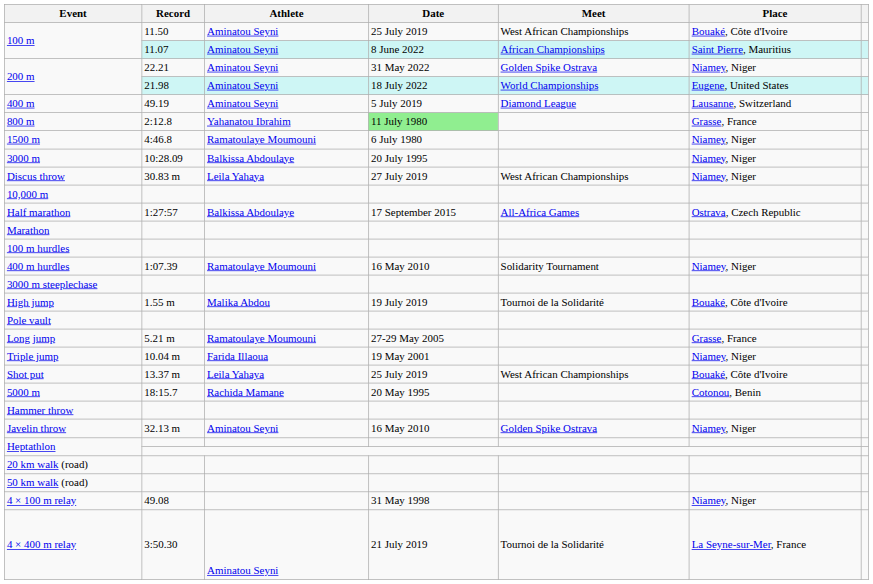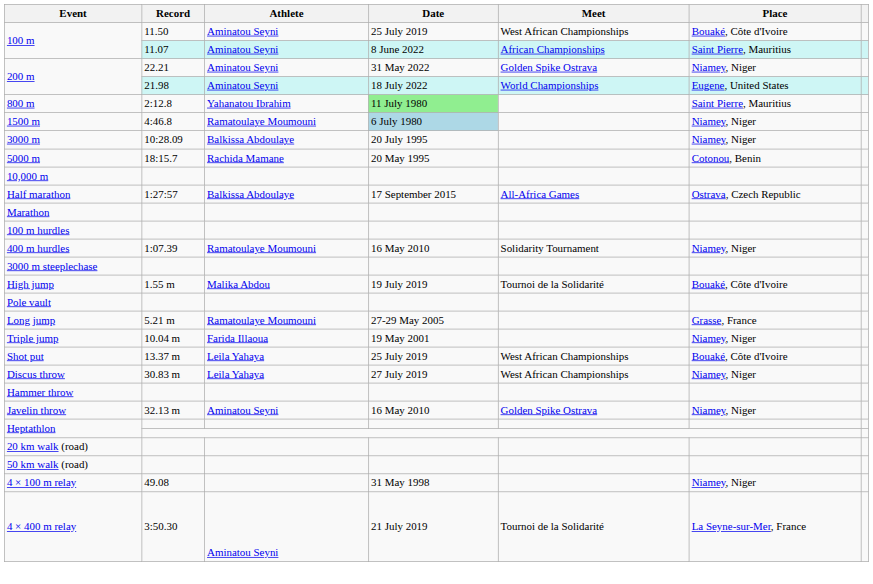- row: 400 m | 49.19 | Aminatou Seyni | 5 July 2019 | Diamond League | Lausanne, Switzerland
800 m | Place: Grasse, France -> Saint Pierre, Mauritius
1500 m | Date: no background -> lightblue background
rows swapped: 5000 m <-> Discus throw
